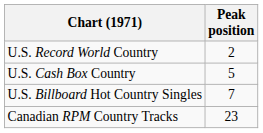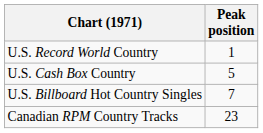U.S. Record World Country | Peak position: 2 -> 1
